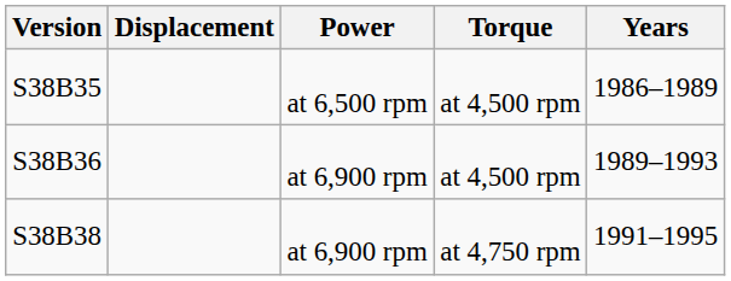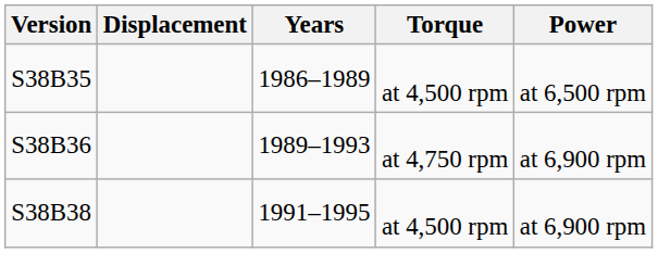columns swapped: Power <-> Years
S38B36 | Torque: at 4,500 rpm -> at 4,750 rpm
S38B38 | Torque: at 4,750 rpm -> at 4,500 rpm
